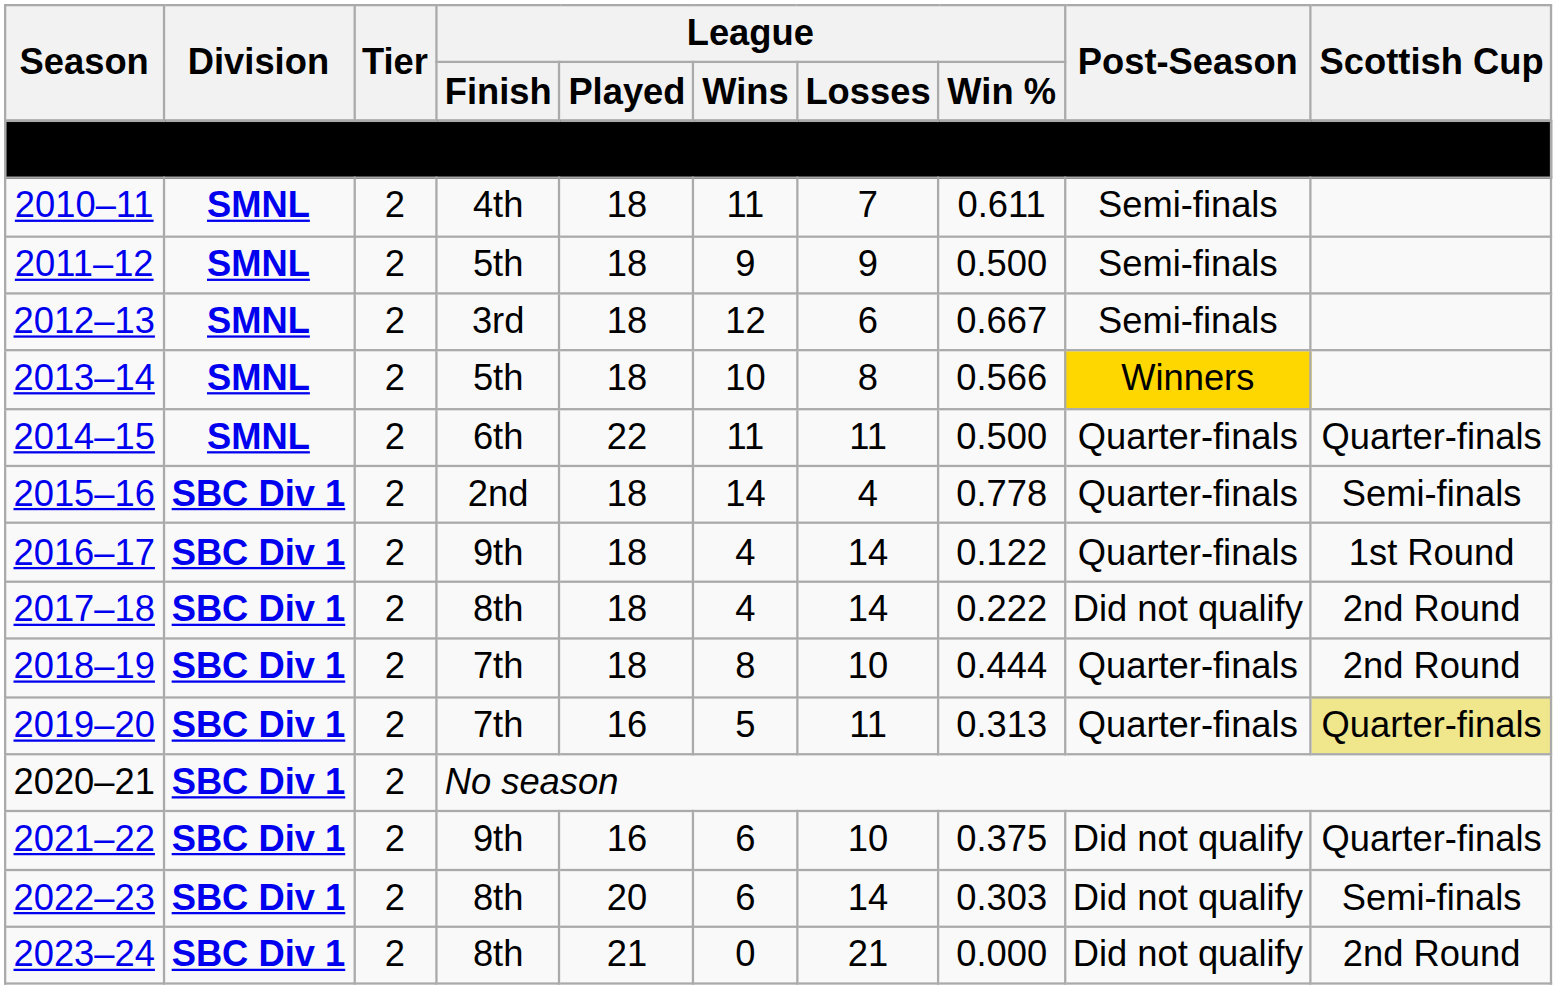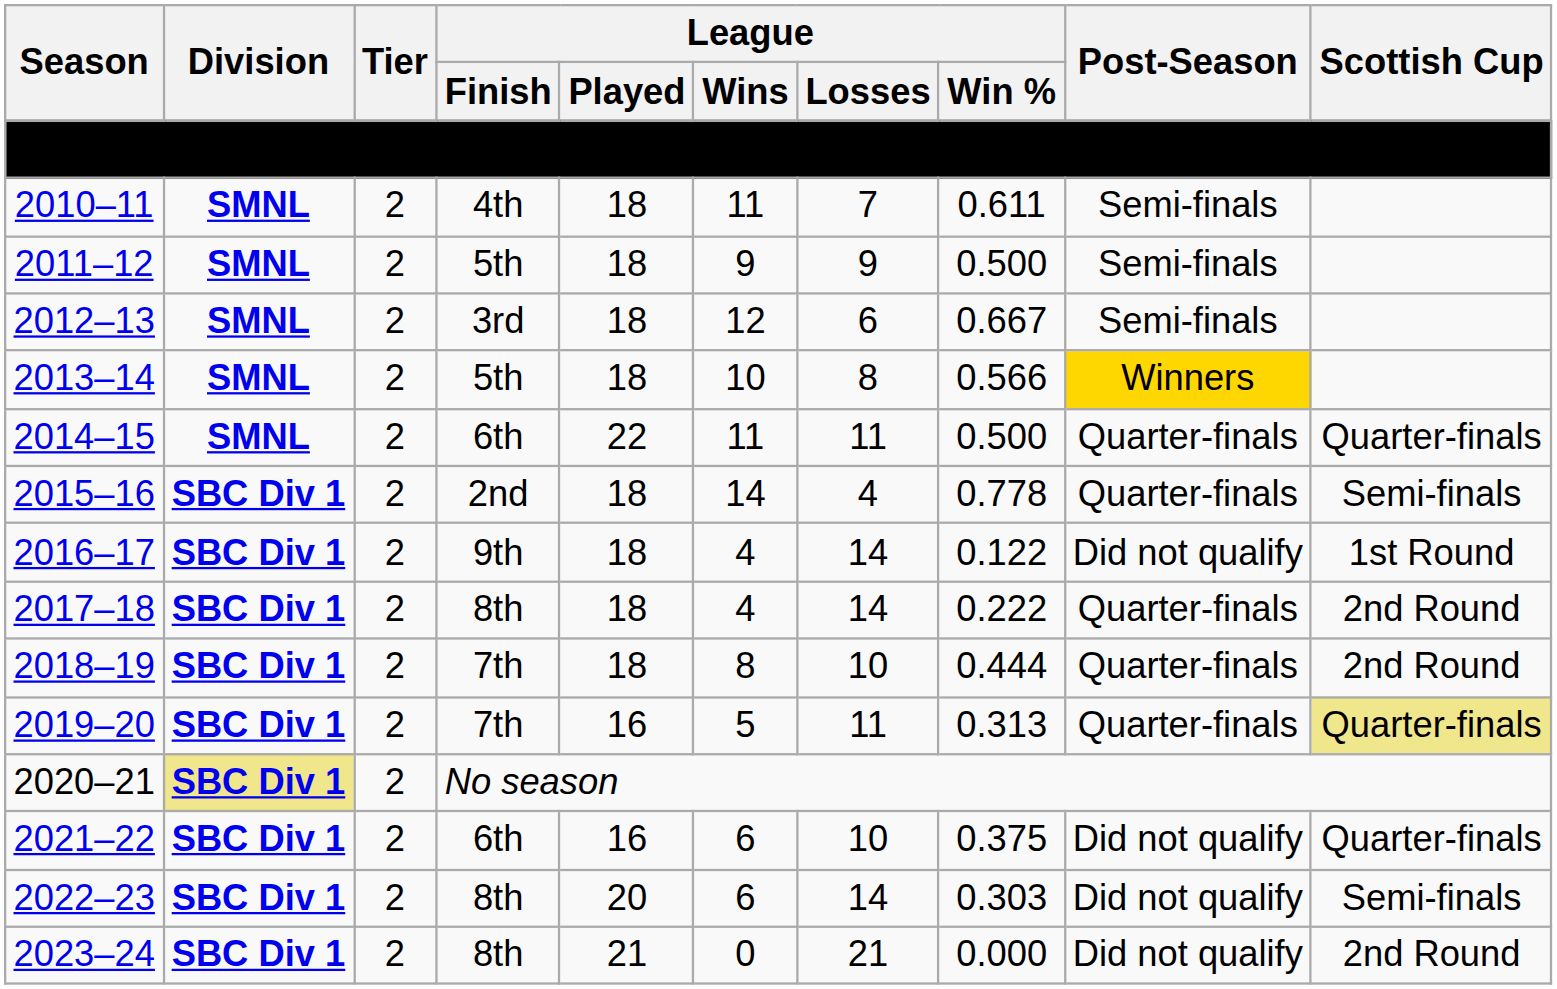2016–17 | Post-Season: Quarter-finals -> Did not qualify
2017–18 | Post-Season: Did not qualify -> Quarter-finals
2020–21 | Division: no background -> khaki background
2021–22 | League / Finish: 9th -> 6th
